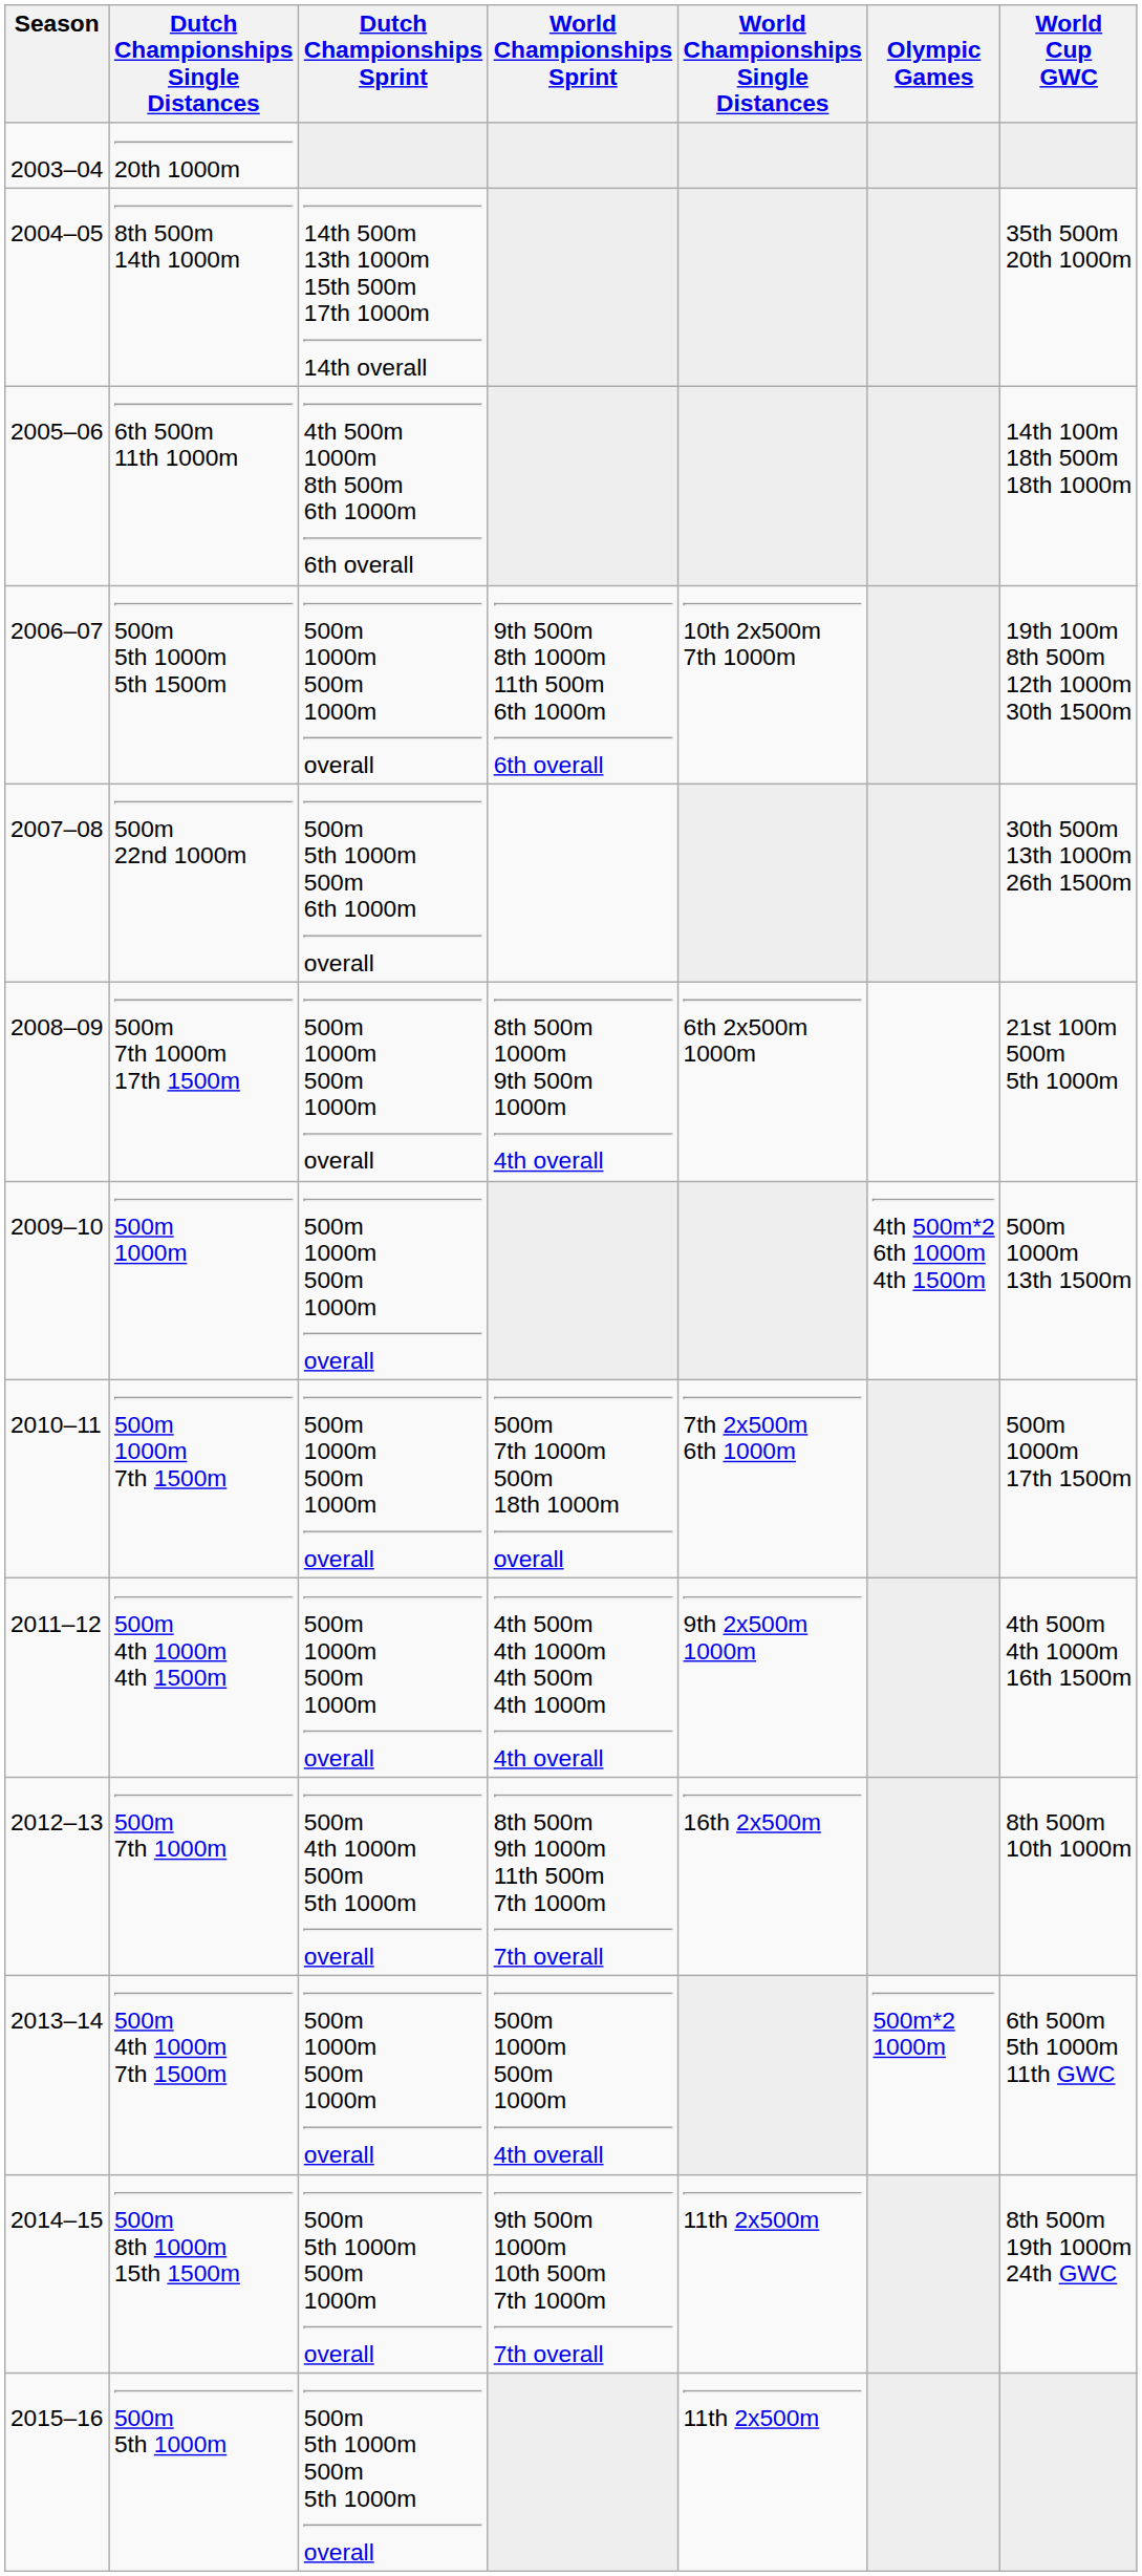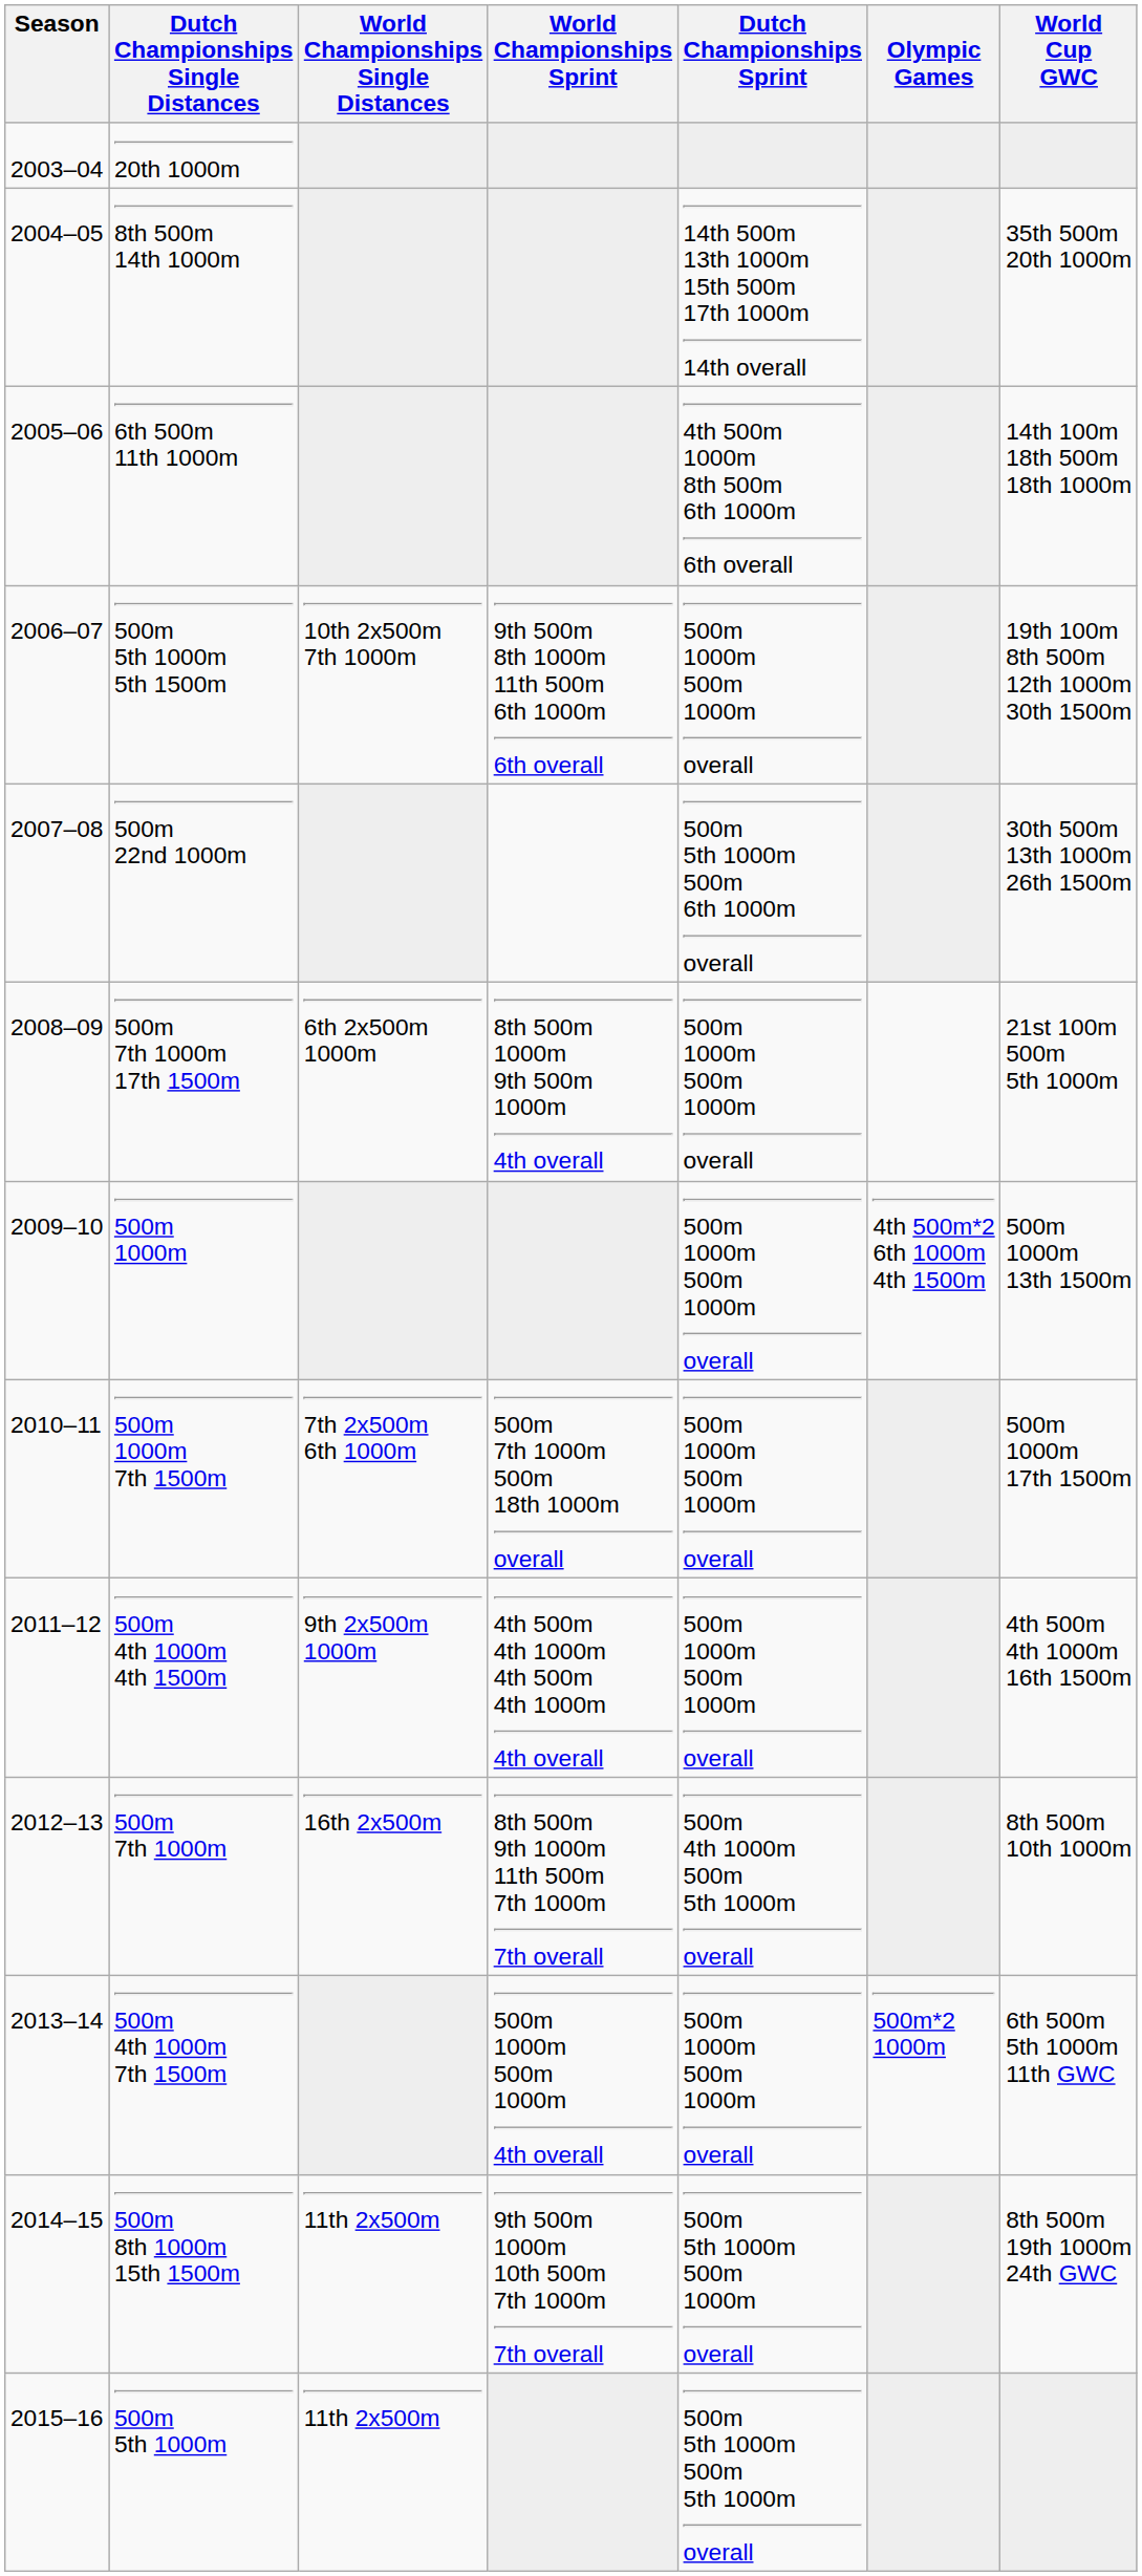columns swapped: Dutch Championships Sprint <-> World Championships Single Distances
